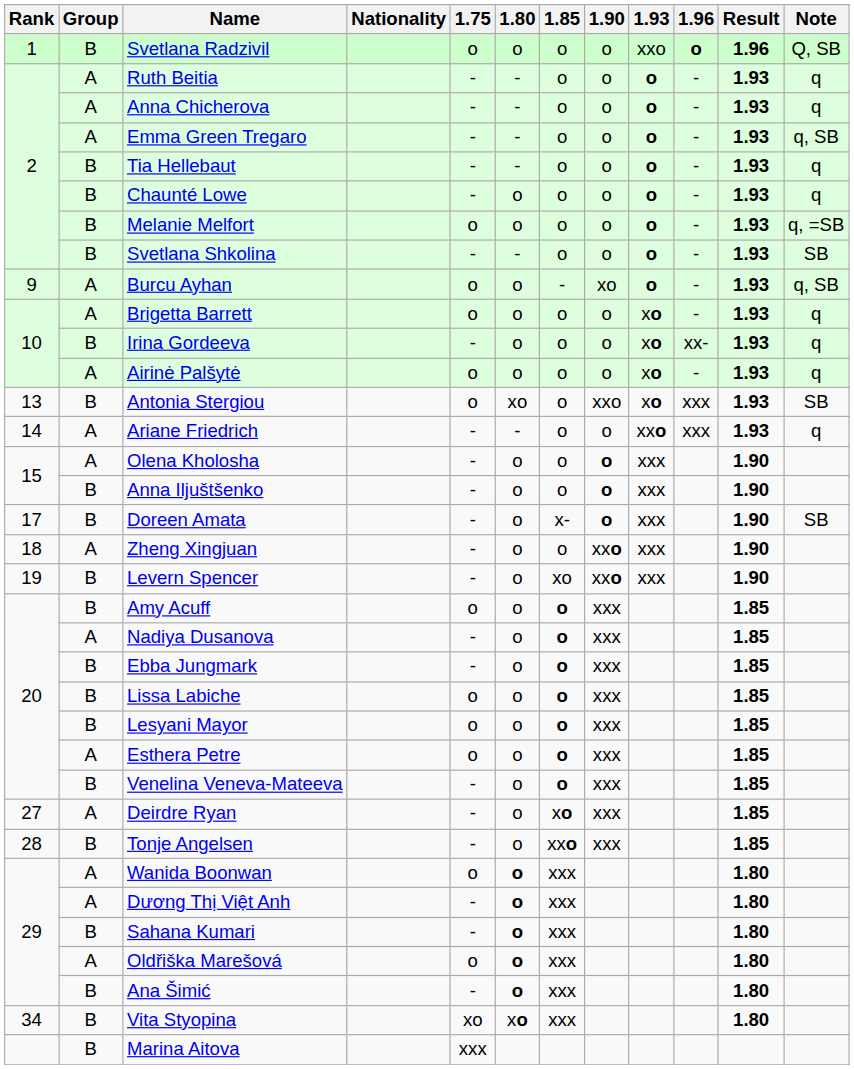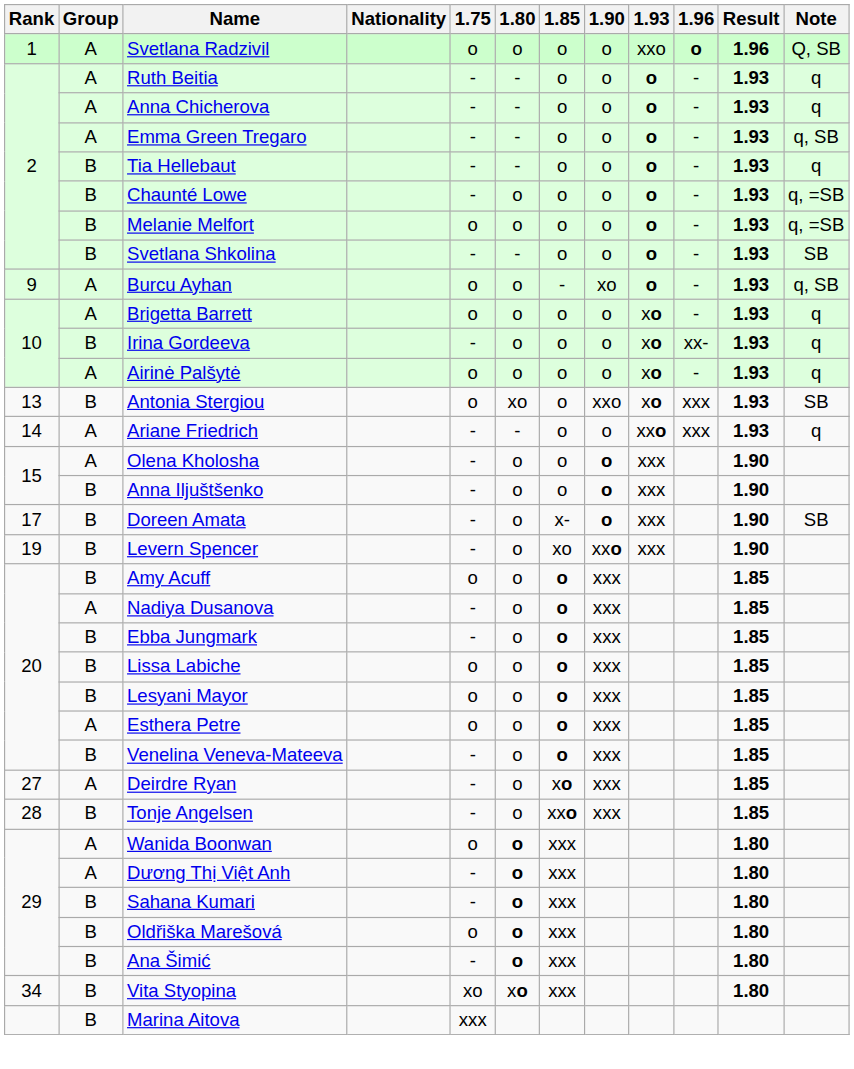Svetlana Radzivil | Group: B -> A
Chaunté Lowe | Note: q -> q, =SB
- row: 18 | A | Zheng Xingjuan | - | o | o | xxo | xxx | 1.90
Oldřiška Marešová | Group: A -> B
